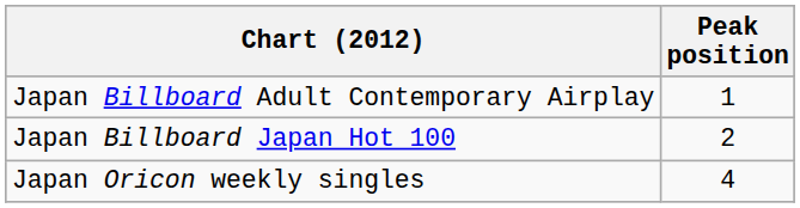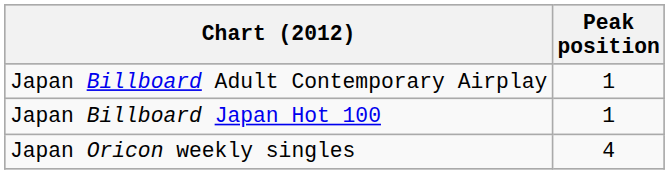Japan Billboard Japan Hot 100 | Peak position: 2 -> 1
